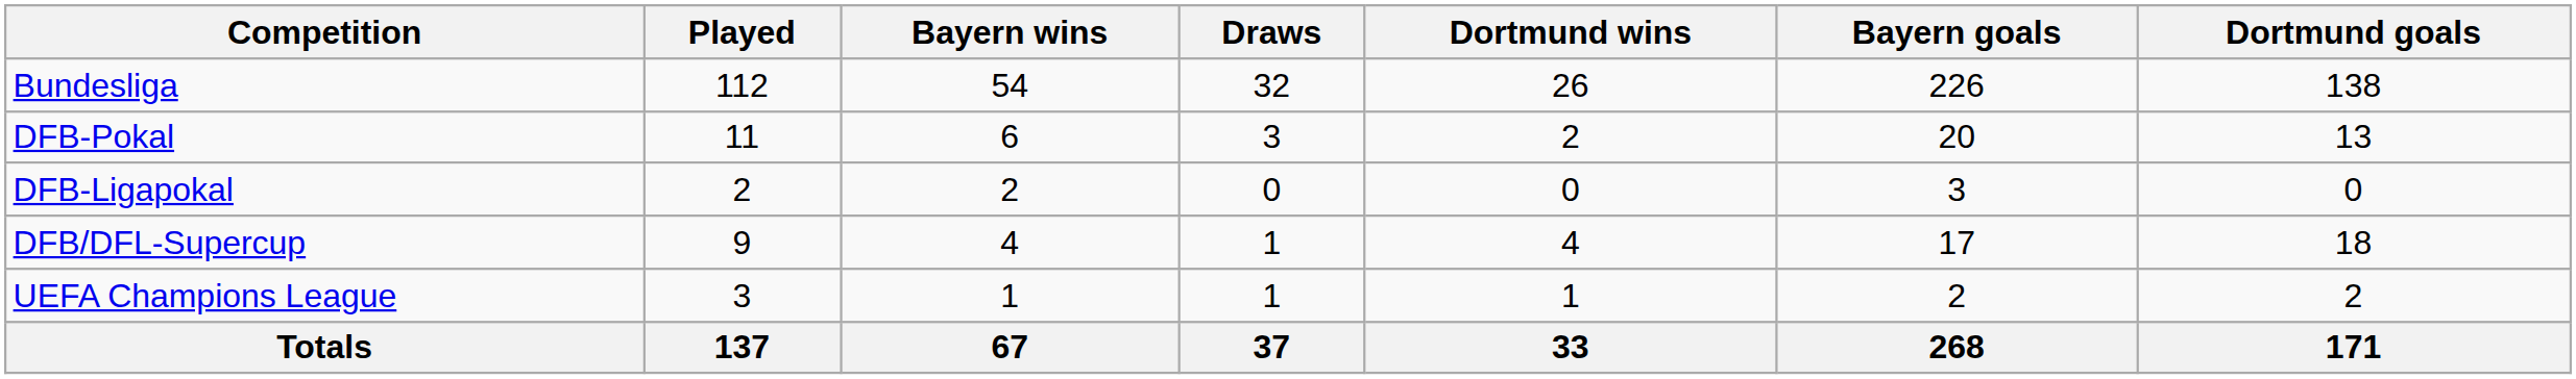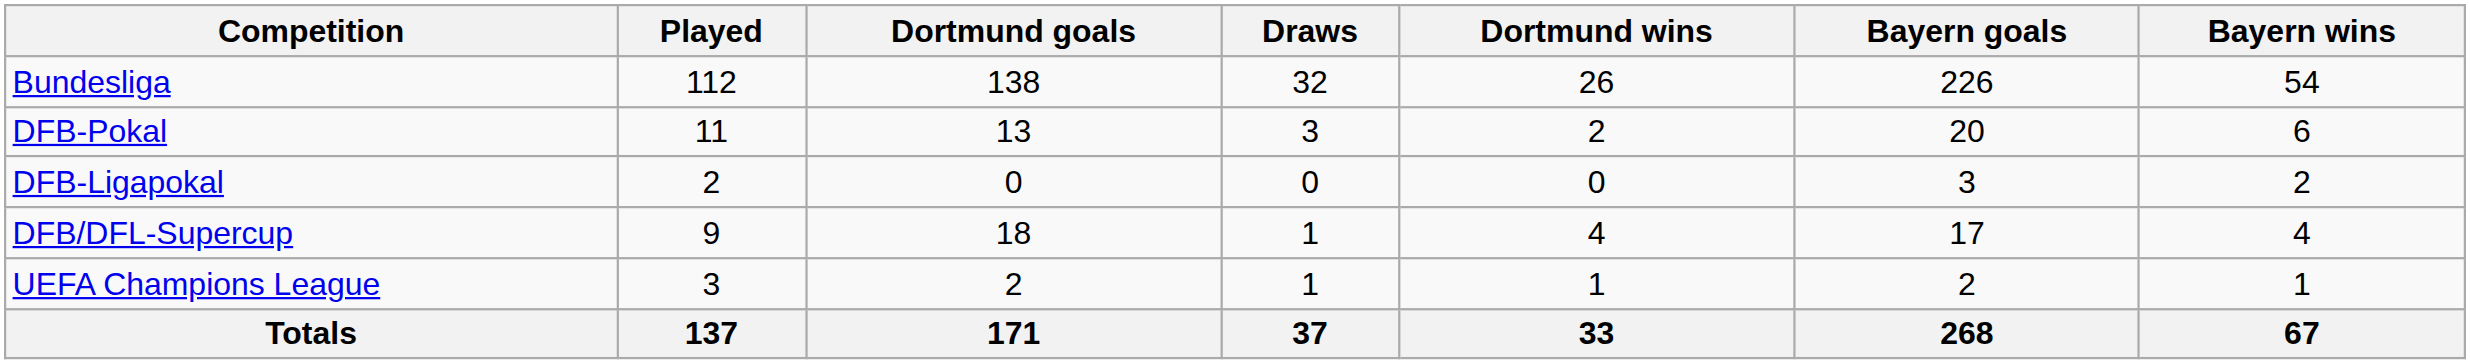columns swapped: Bayern wins <-> Dortmund goals
